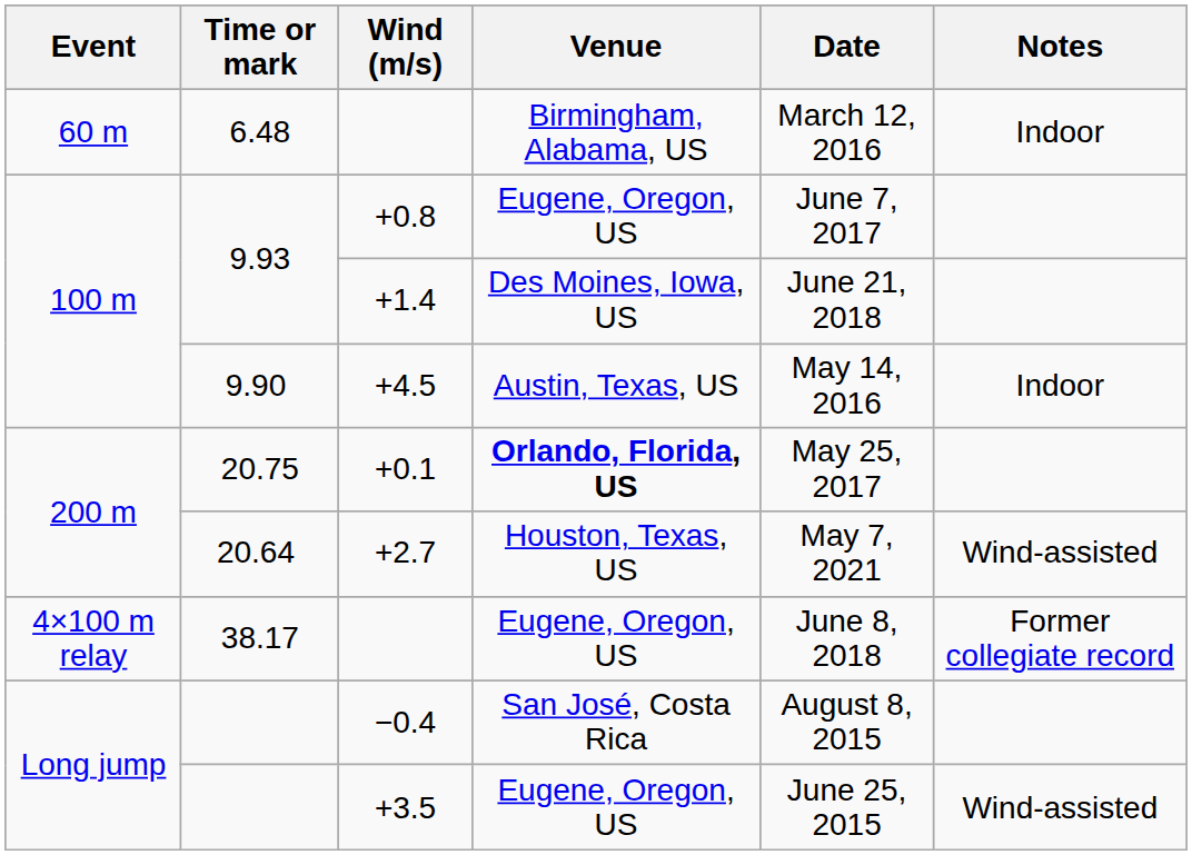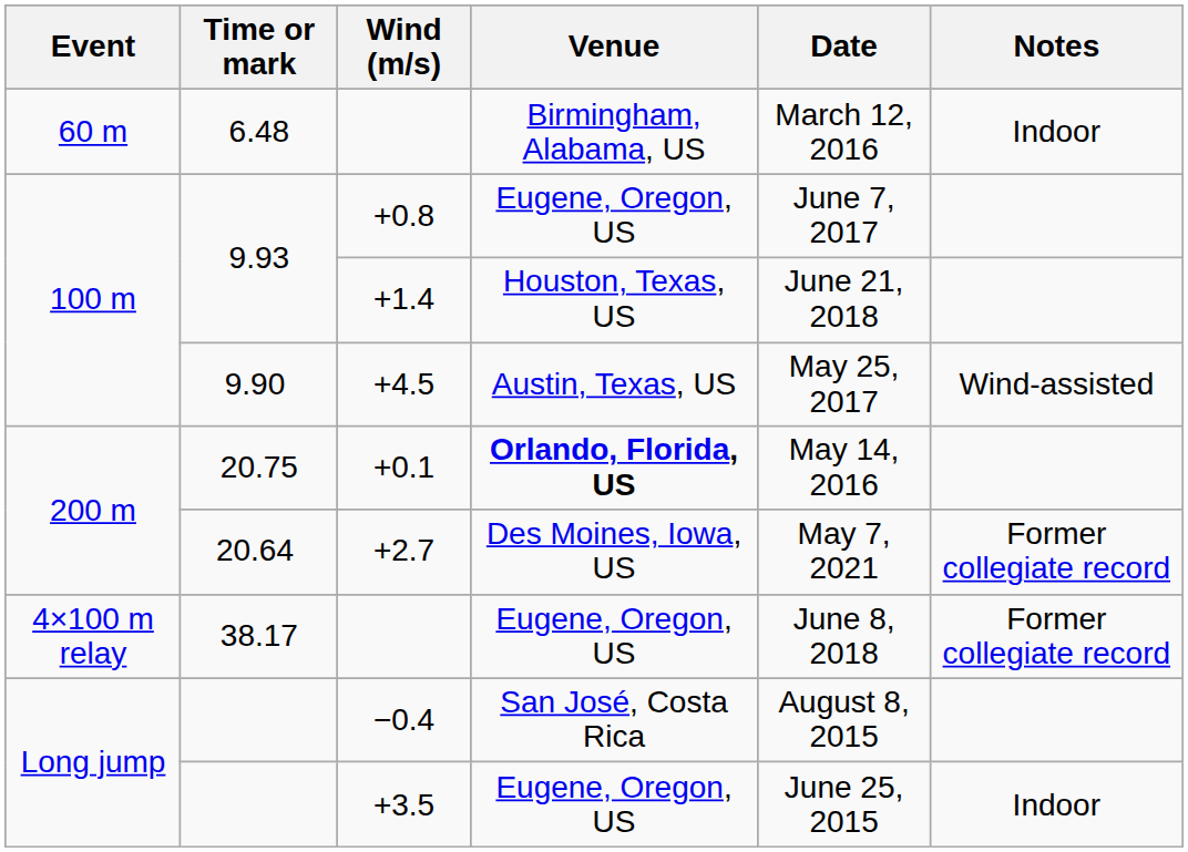+1.4 | Venue: Des Moines, Iowa, US -> Houston, Texas, US
+4.5 | Date: May 14, 2016 -> May 25, 2017
+4.5 | Notes: Indoor -> Wind-assisted
+0.1 | Date: May 25, 2017 -> May 14, 2016
+2.7 | Venue: Houston, Texas, US -> Des Moines, Iowa, US
+2.7 | Notes: Wind-assisted -> Former collegiate record
+3.5 | Notes: Wind-assisted -> Indoor
